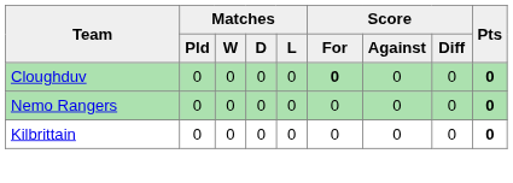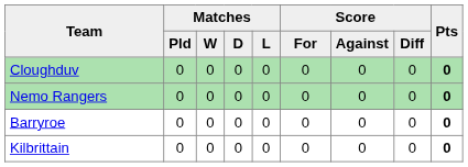Cloughduv | Score / For: bold -> normal
+ row: Barryroe | 0 | 0 | 0 | 0 | 0 | 0 | 0 | 0
